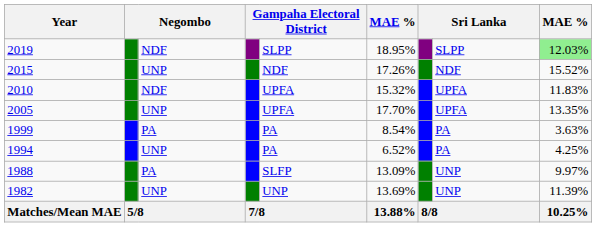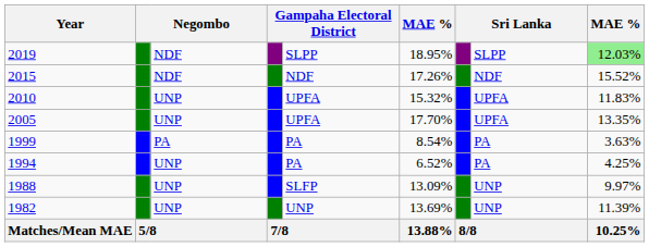2015 | column 3: UNP -> NDF
2010 | column 3: NDF -> UNP
1988 | column 3: PA -> UNP
